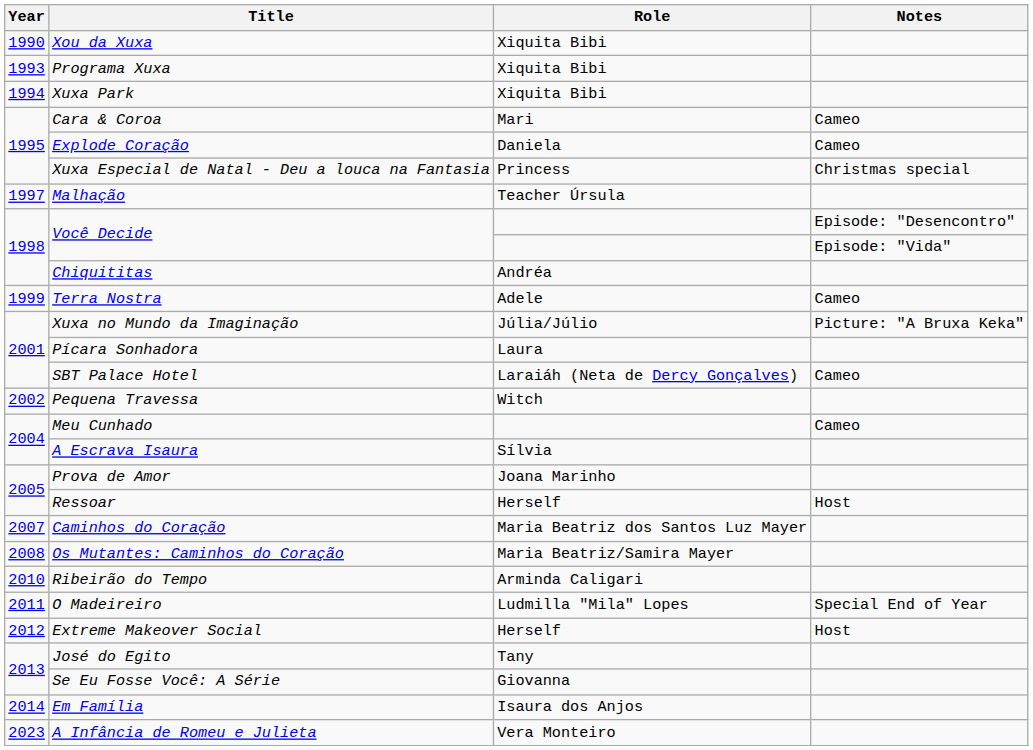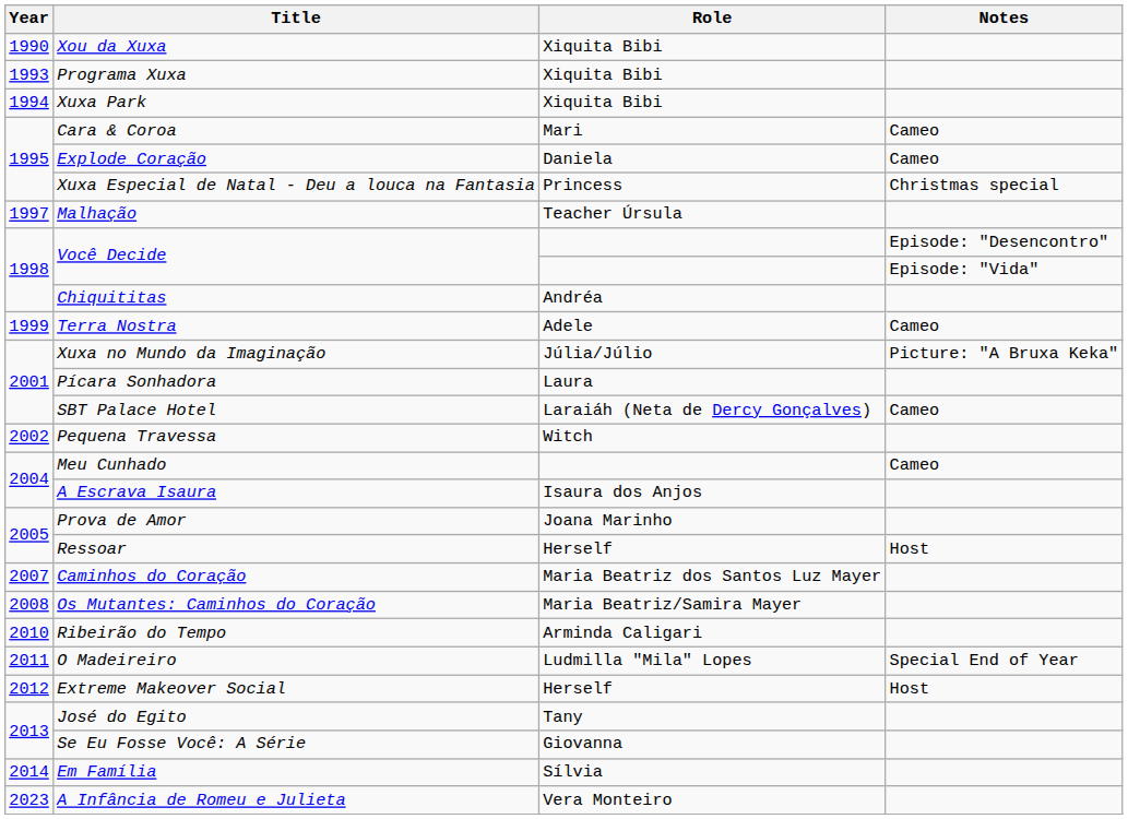A Escrava Isaura | Role: Sílvia -> Isaura dos Anjos
Em Família | Role: Isaura dos Anjos -> Sílvia
